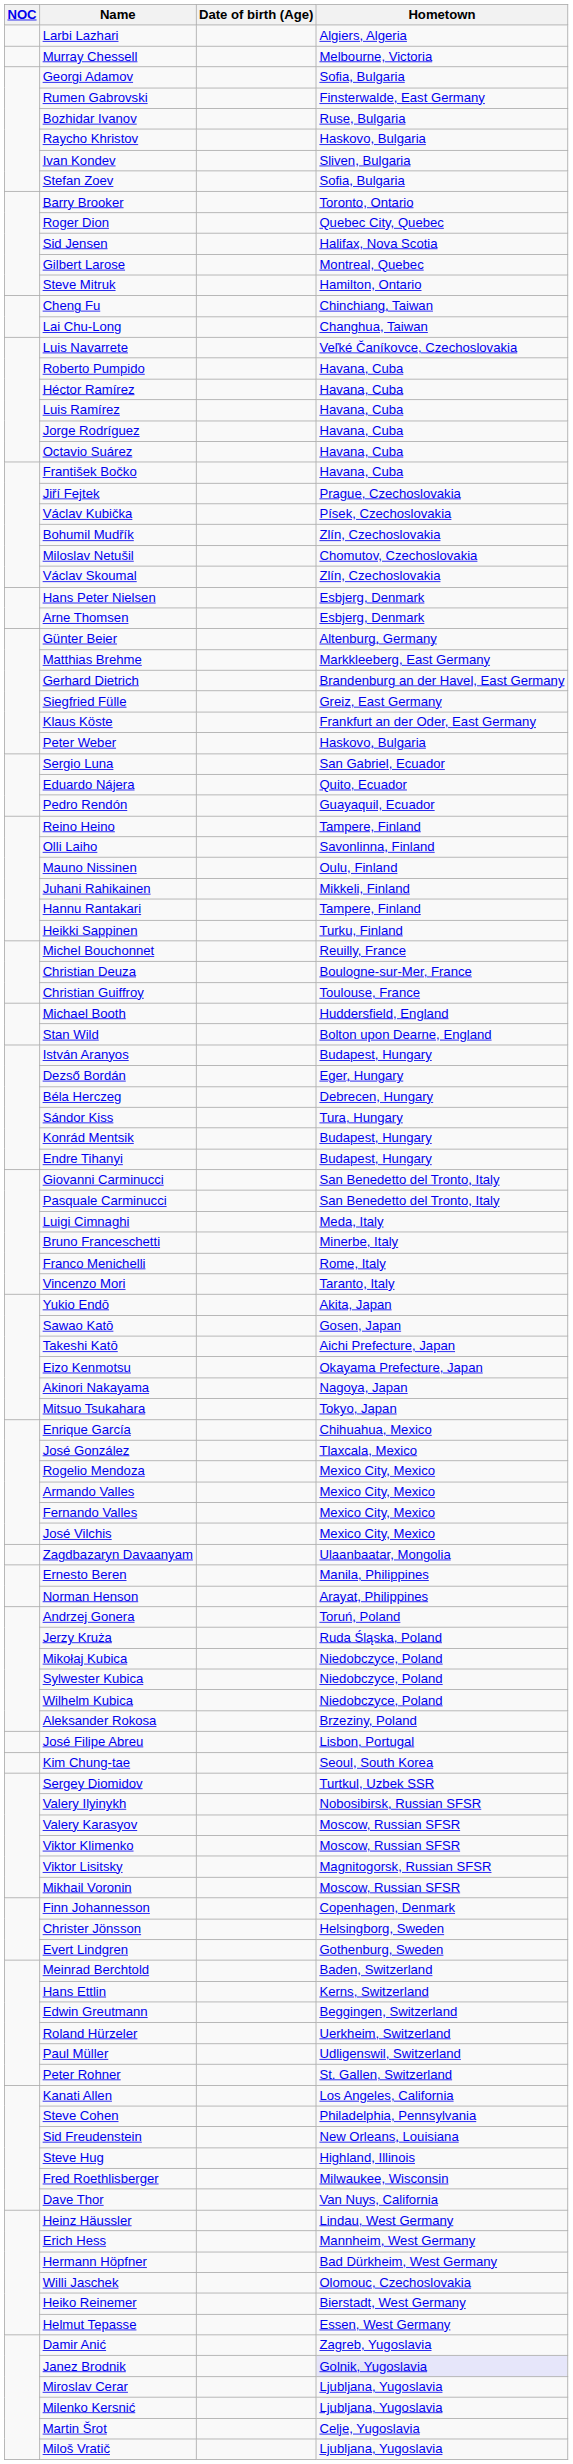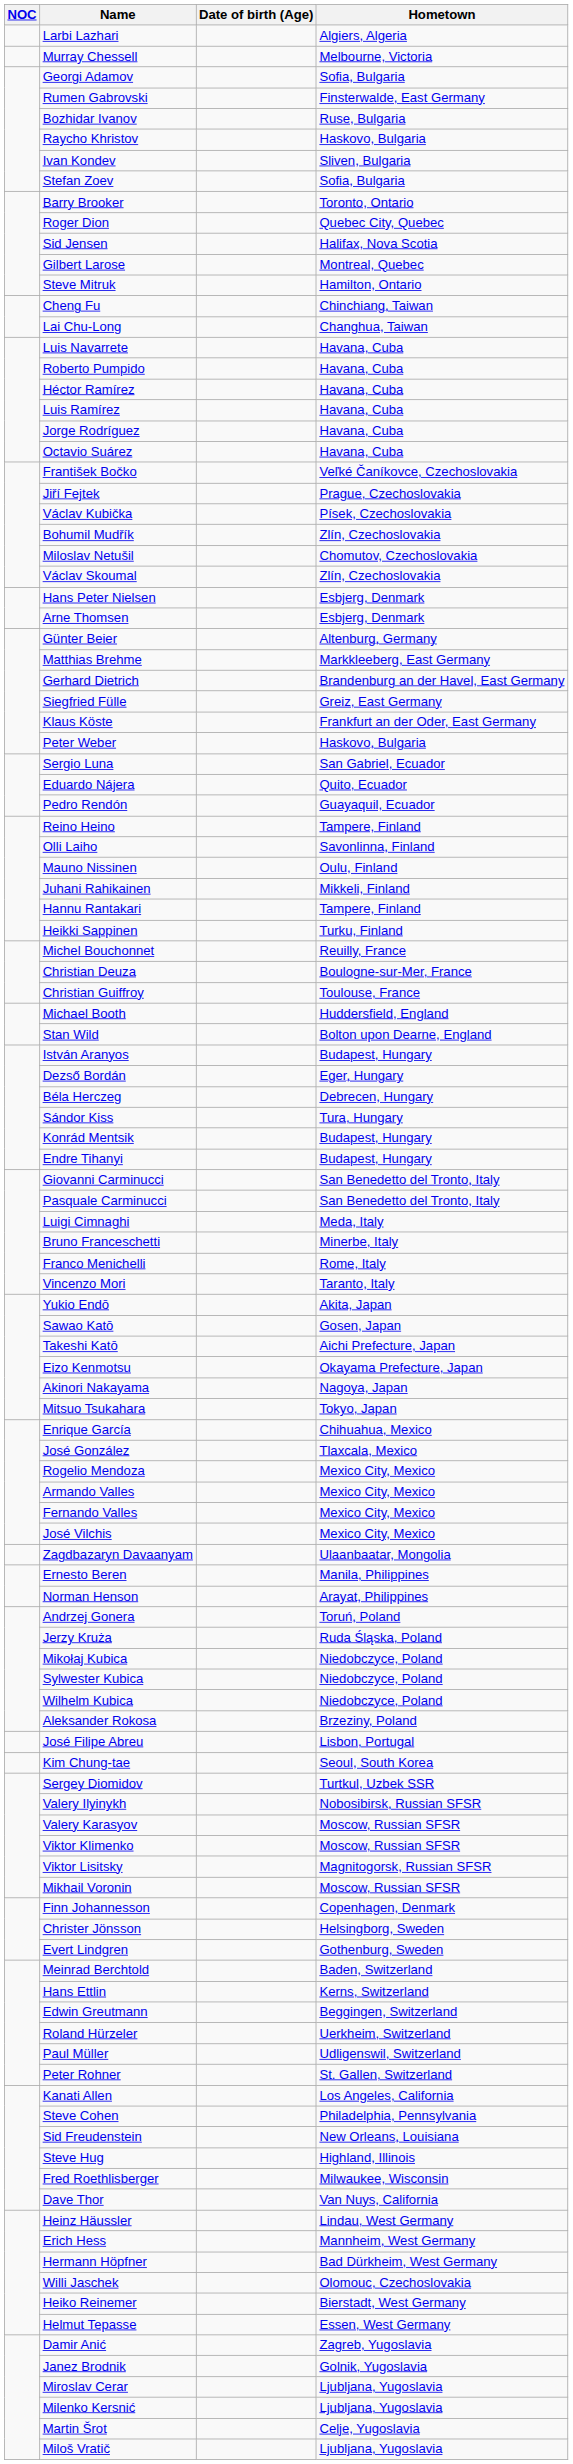Luis Navarrete | Hometown: Veľké Čaníkovce, Czechoslovakia -> Havana, Cuba
František Bočko | Hometown: Havana, Cuba -> Veľké Čaníkovce, Czechoslovakia
Janez Brodnik | Hometown: lavender background -> no background
